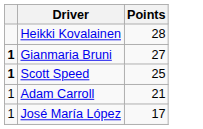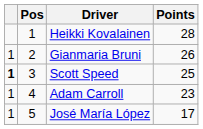+ column: Pos | 1 | 2 | 3 | 4 | 5
Gianmaria Bruni | column 1: bold -> normal
Gianmaria Bruni | Points: 27 -> 26
Adam Carroll | Points: 21 -> 23
